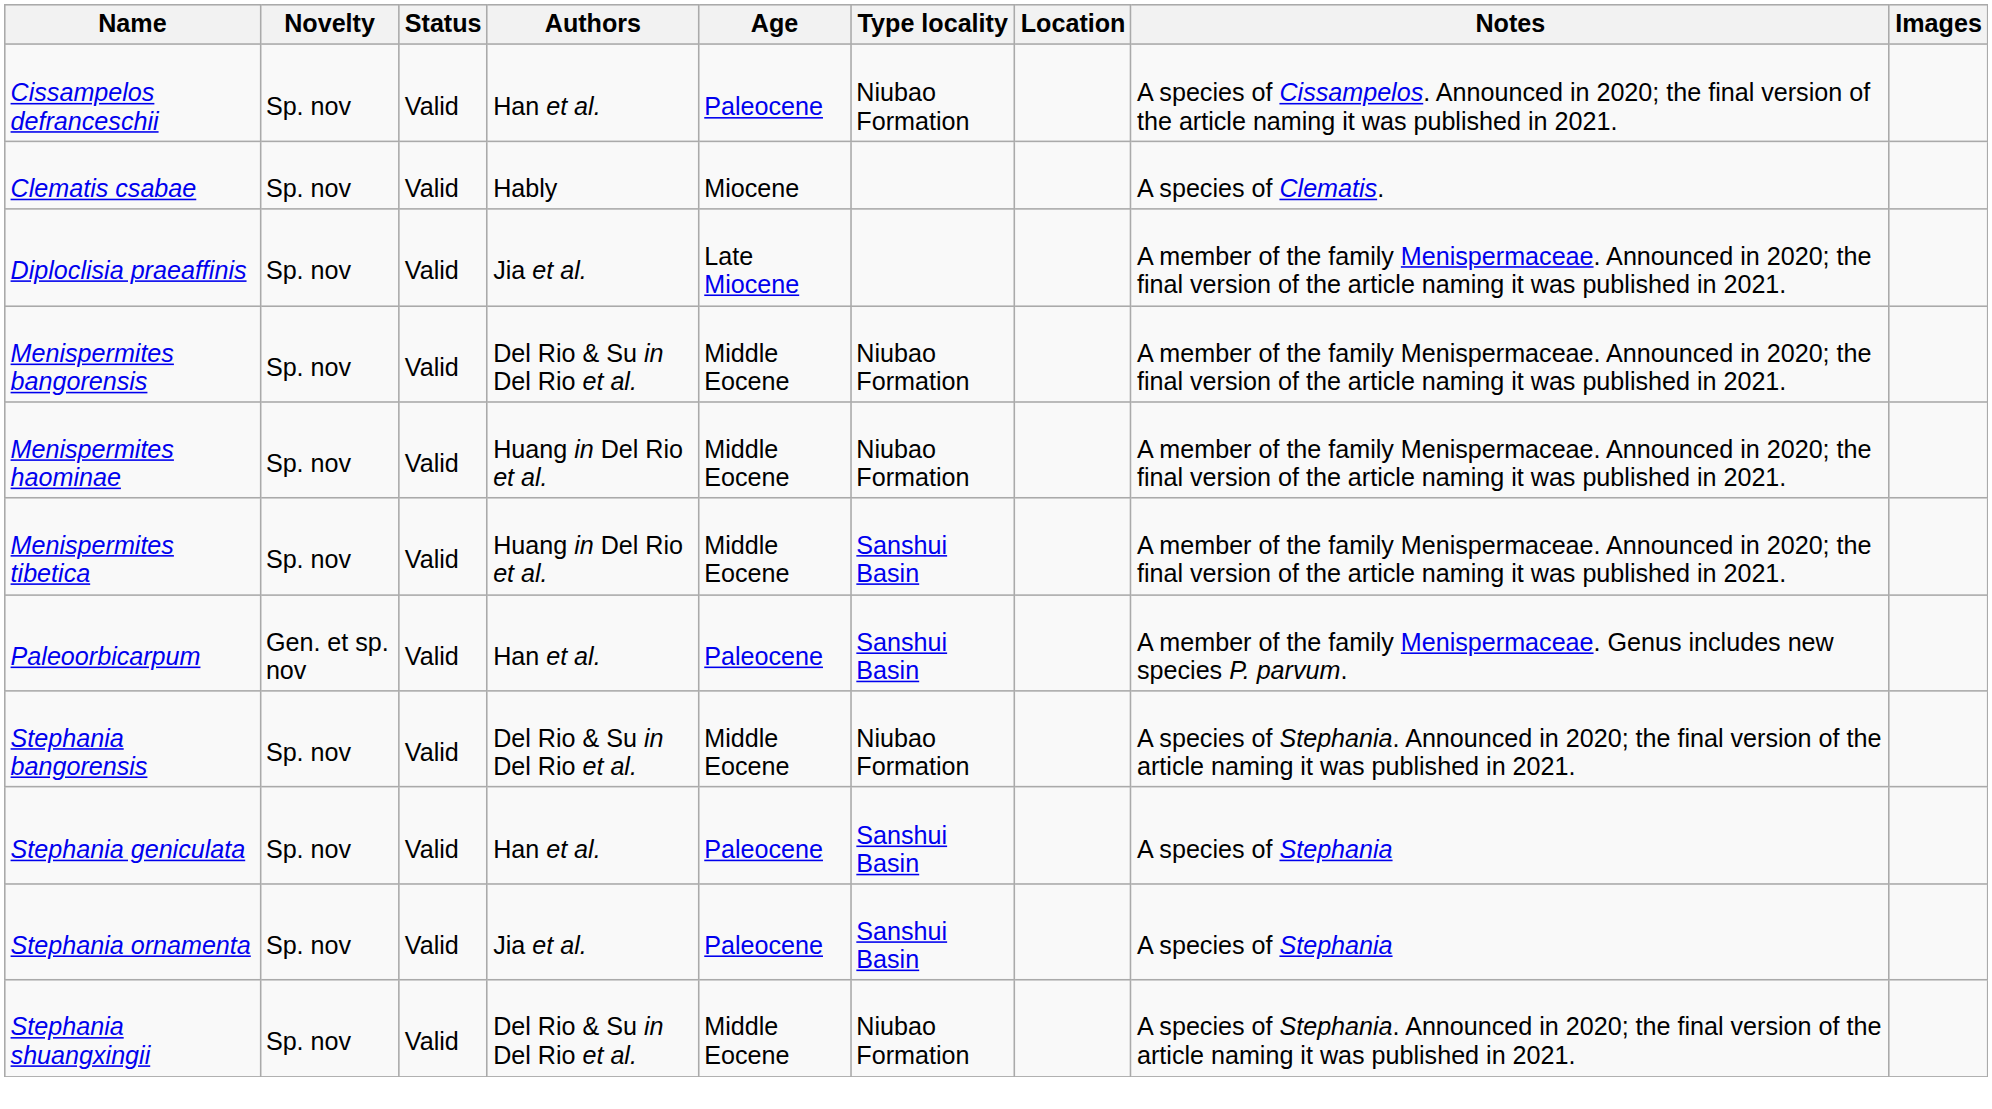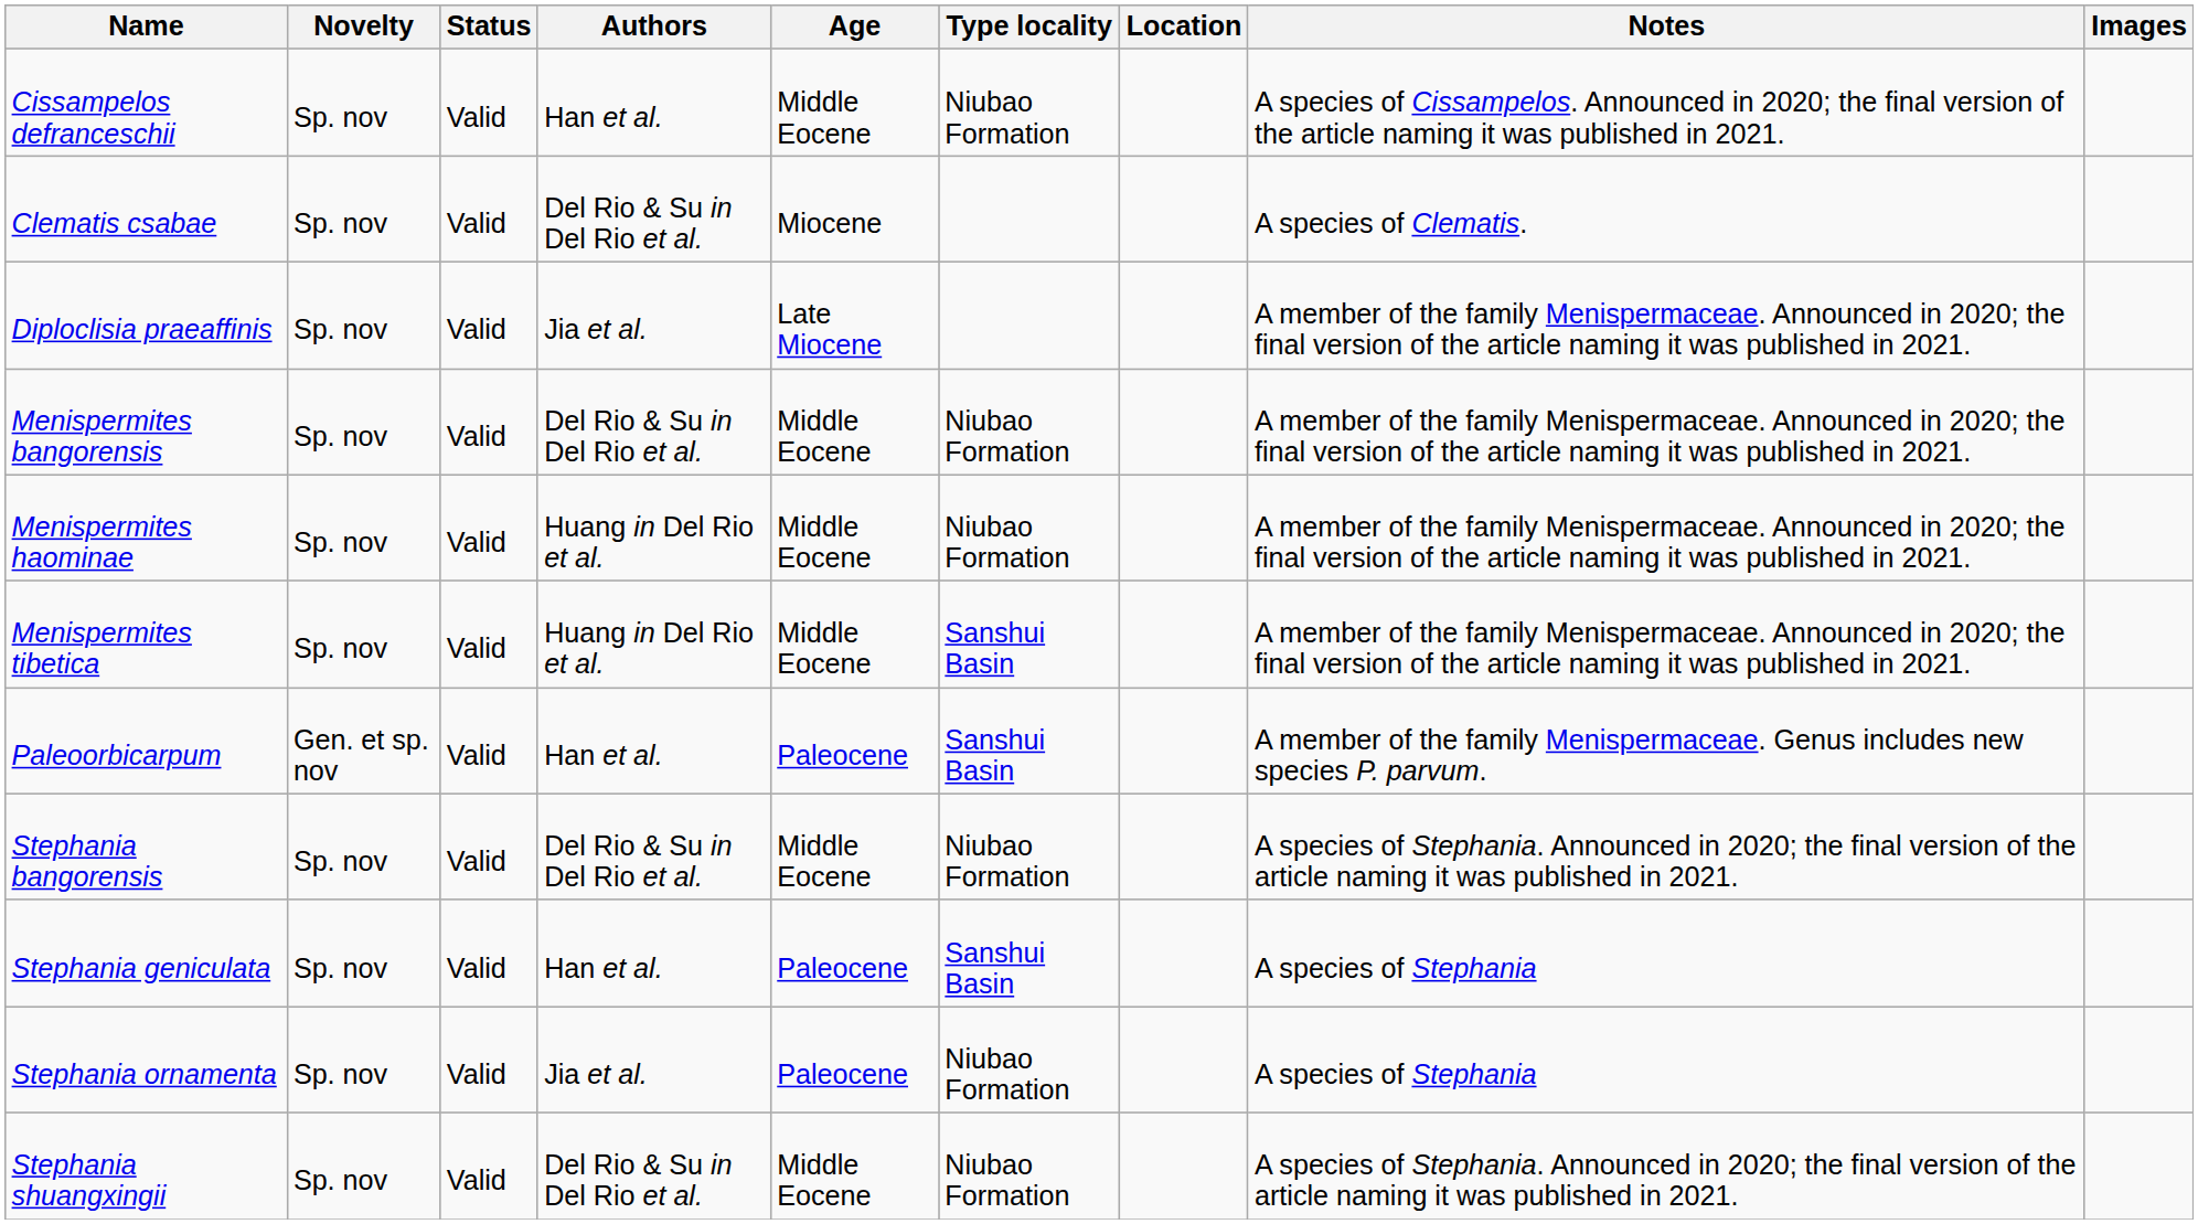Cissampelos defranceschii | Age: Paleocene -> Middle Eocene
Clematis csabae | Authors: Hably -> Del Rio & Su in Del Rio et al.
Stephania ornamenta | Type locality: Sanshui Basin -> Niubao Formation
